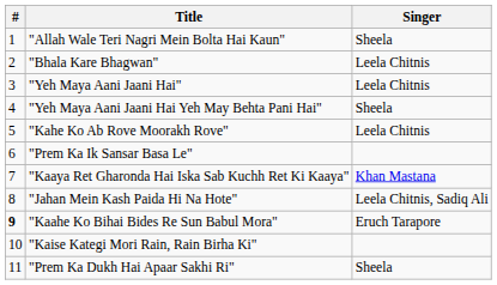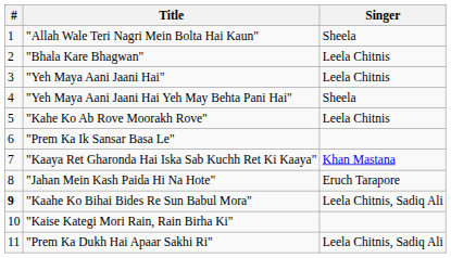"Jahan Mein Kash Paida Hi Na Hote" | Singer: Leela Chitnis, Sadiq Ali -> Eruch Tarapore
"Kaahe Ko Bihai Bides Re Sun Babul Mora" | Singer: Eruch Tarapore -> Leela Chitnis, Sadiq Ali
"Prem Ka Dukh Hai Apaar Sakhi Ri" | Singer: Sheela -> Leela Chitnis, Sadiq Ali
